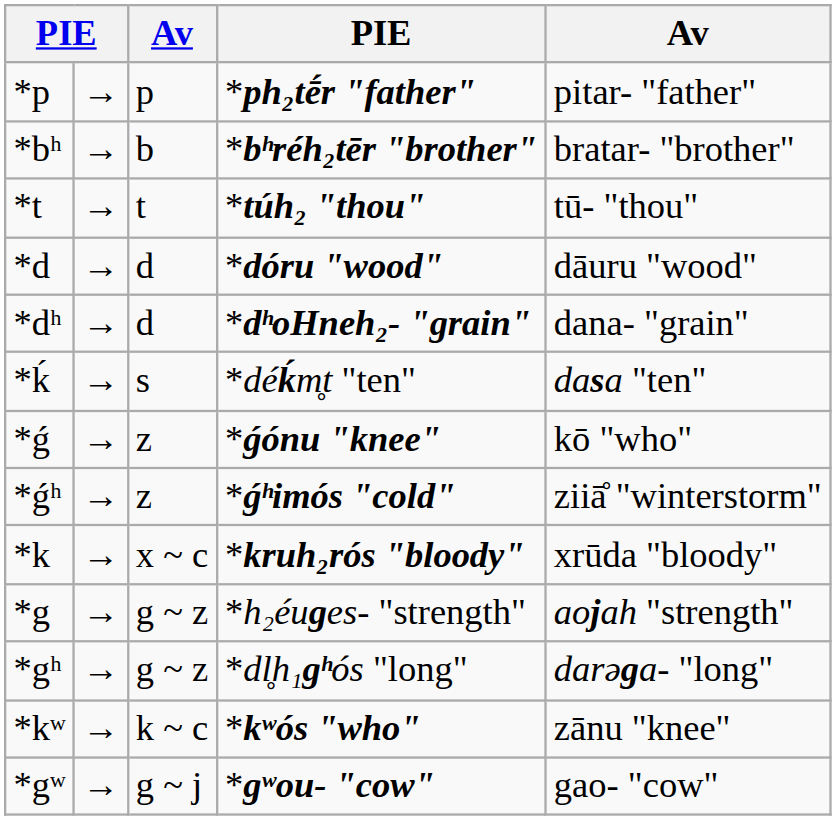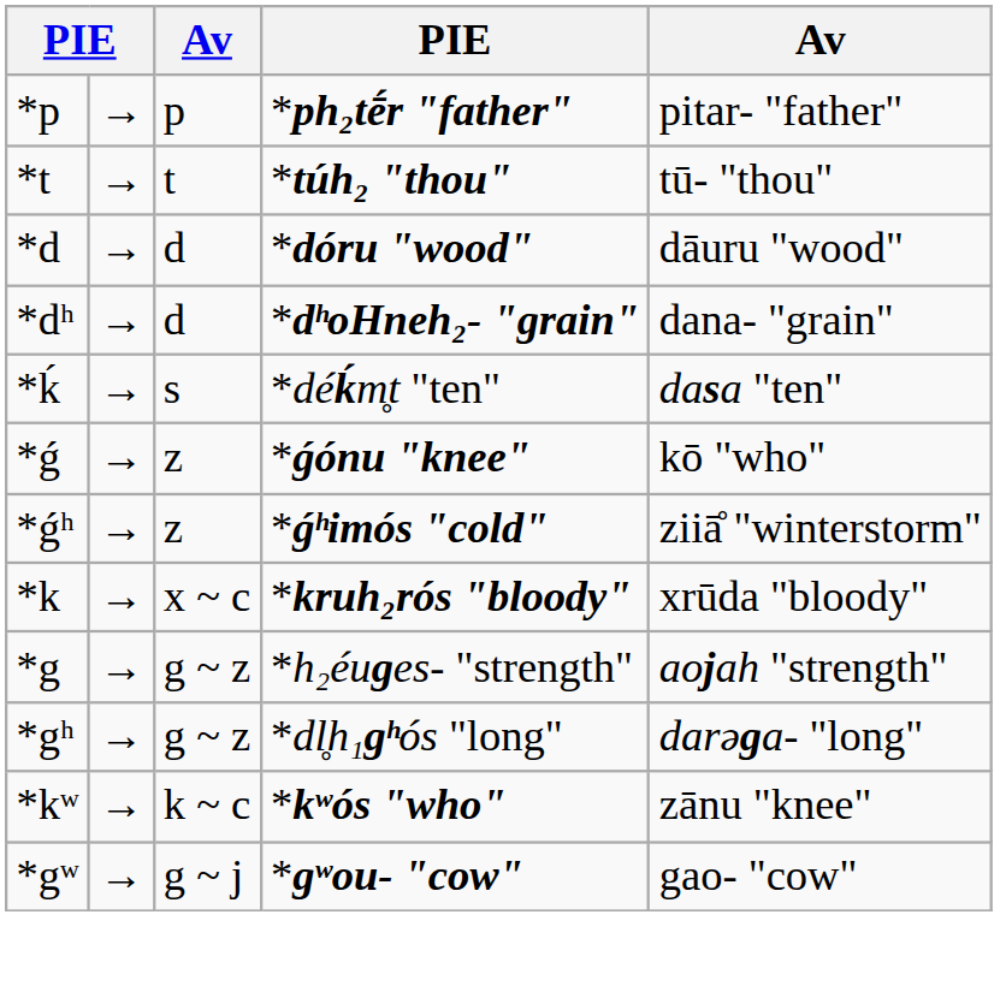- row: *bʰ | → | b | *bʰréh₂tēr "brother" | bratar- "brother"
